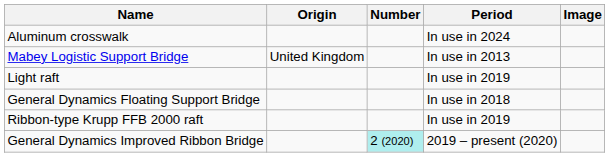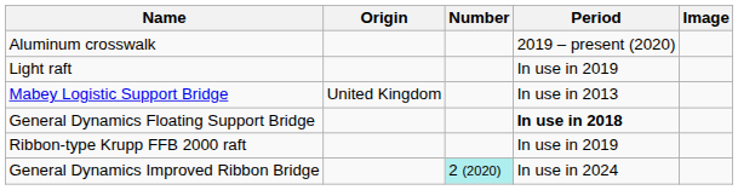Aluminum crosswalk | Period: In use in 2024 -> 2019 – present (2020)
rows swapped: Light raft <-> Mabey Logistic Support Bridge
General Dynamics Floating Support Bridge | Period: normal -> bold
General Dynamics Improved Ribbon Bridge | Period: 2019 – present (2020) -> In use in 2024
